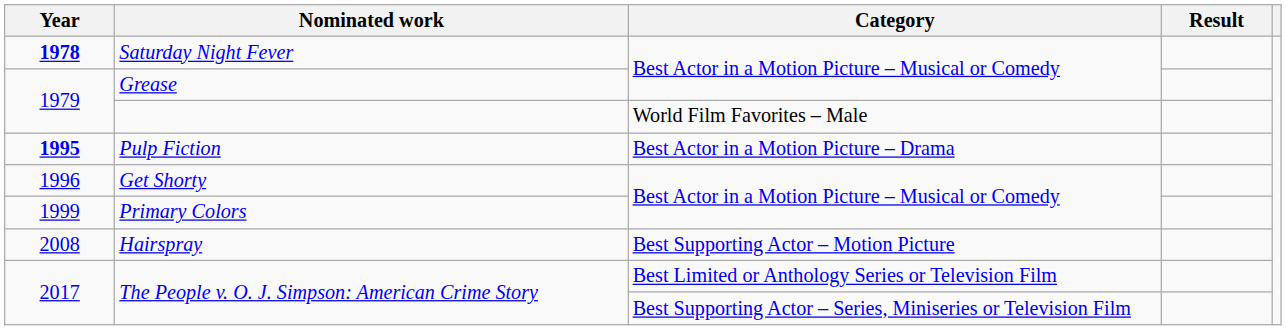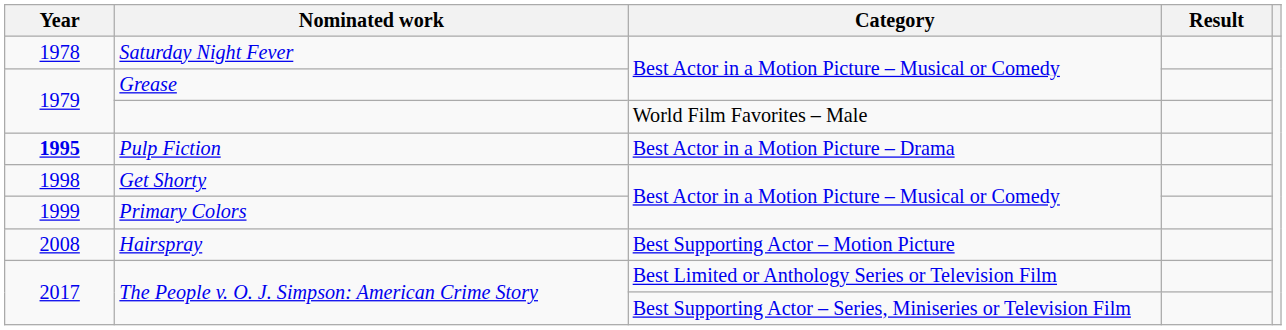Saturday Night Fever | Year: bold -> normal
Get Shorty | Year: 1996 -> 1998
